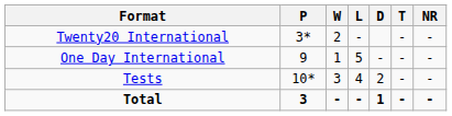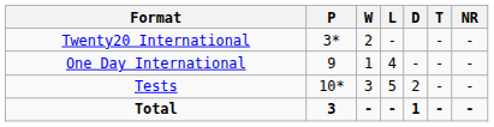One Day International | L: 5 -> 4
Tests | L: 4 -> 5
